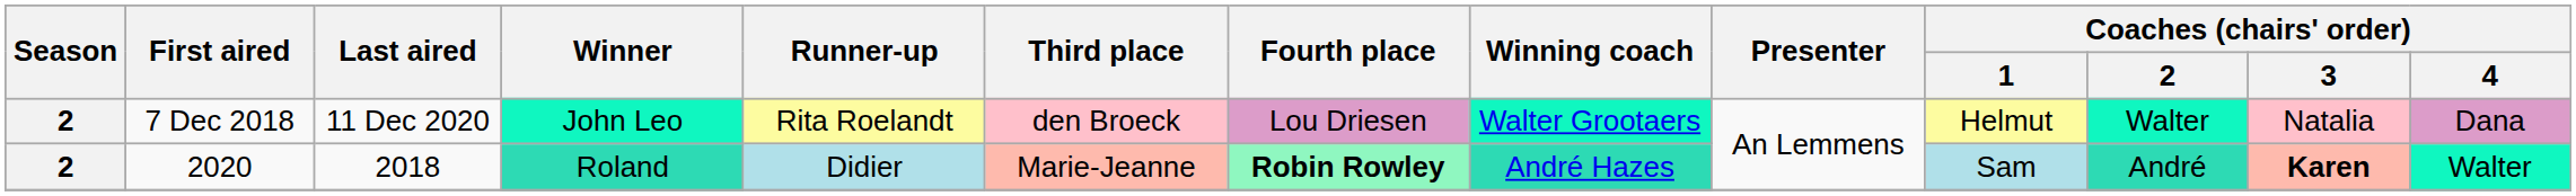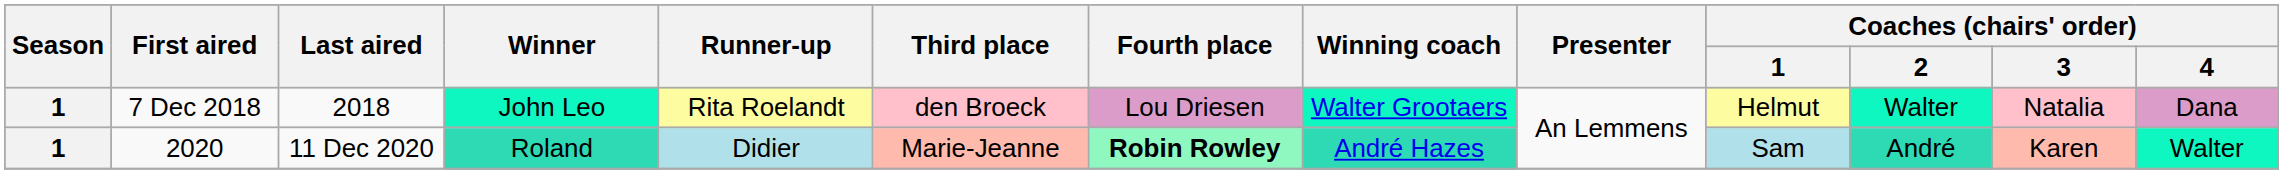7 Dec 2018 | Season: 2 -> 1
7 Dec 2018 | Last aired: 11 Dec 2020 -> 2018
2020 | Season: 2 -> 1
2020 | Last aired: 2018 -> 11 Dec 2020
2020 | Coaches (chairs' order) / 3: bold -> normal
